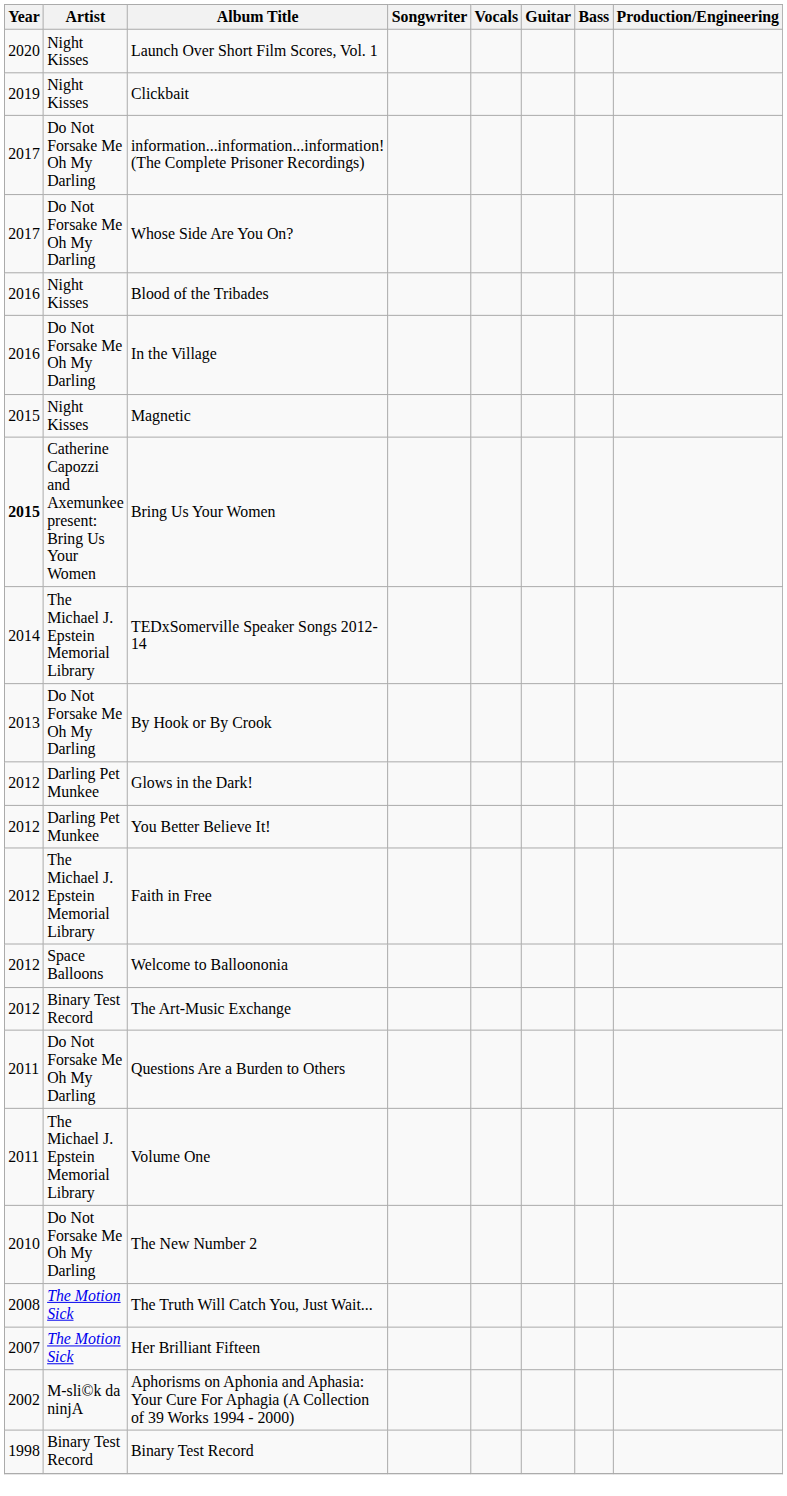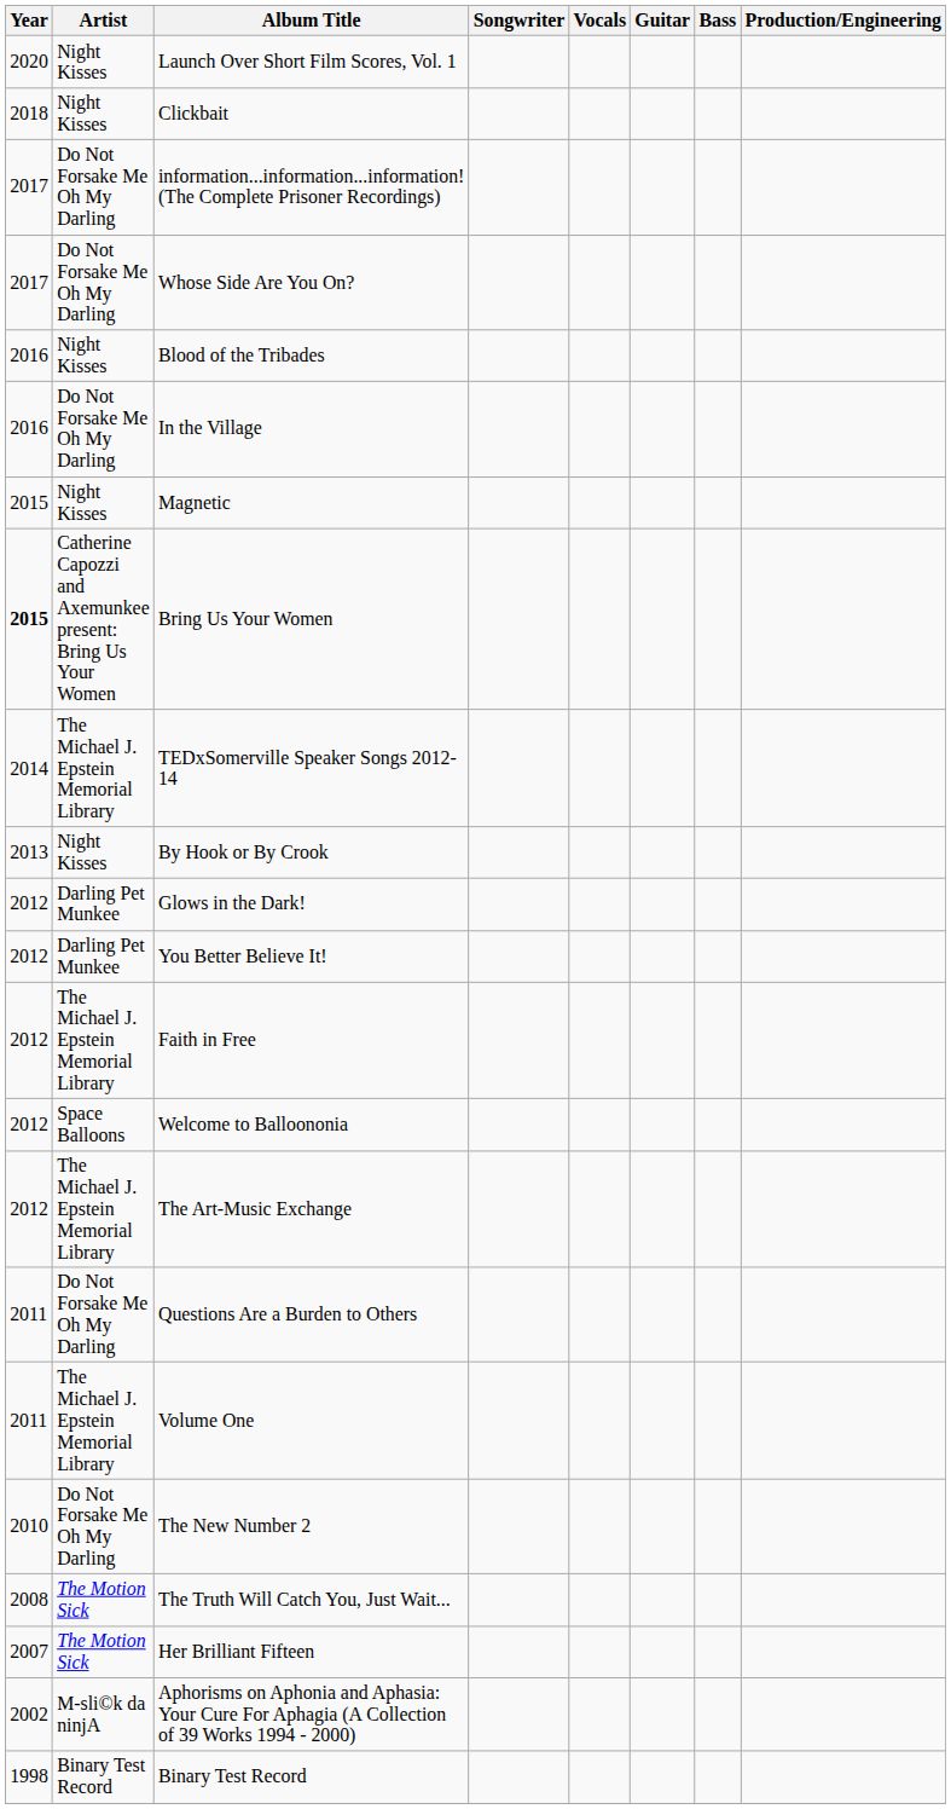Clickbait | Year: 2019 -> 2018
By Hook or By Crook | Artist: Do Not Forsake Me Oh My Darling -> Night Kisses
The Art-Music Exchange | Artist: Binary Test Record -> The Michael J. Epstein Memorial Library
